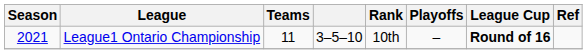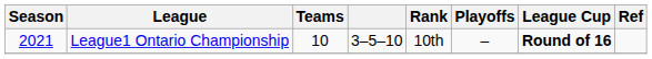League1 Ontario Championship | Teams: 11 -> 10
